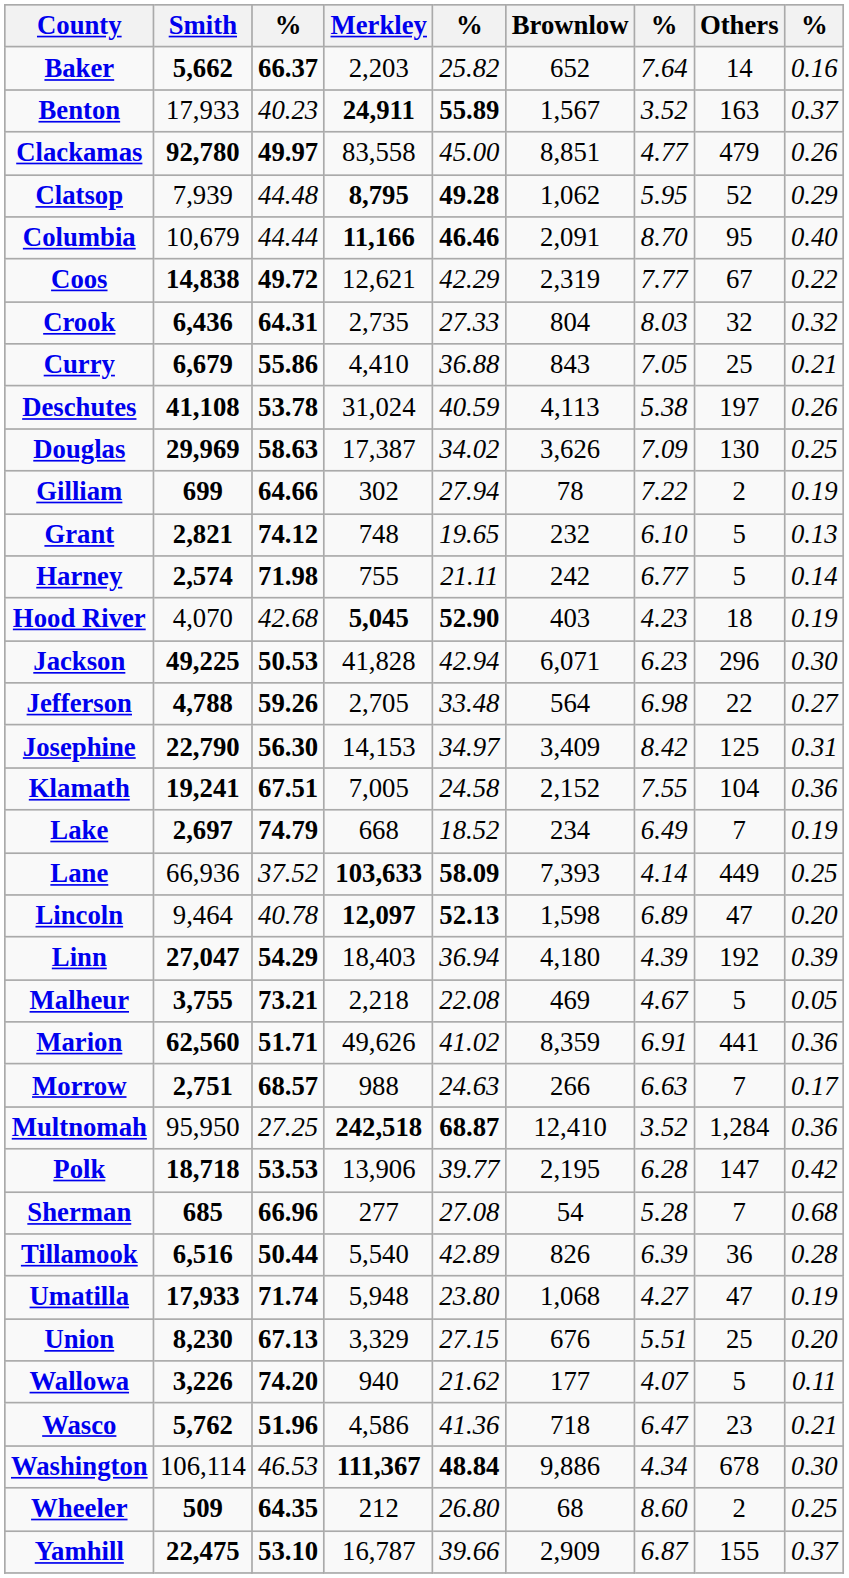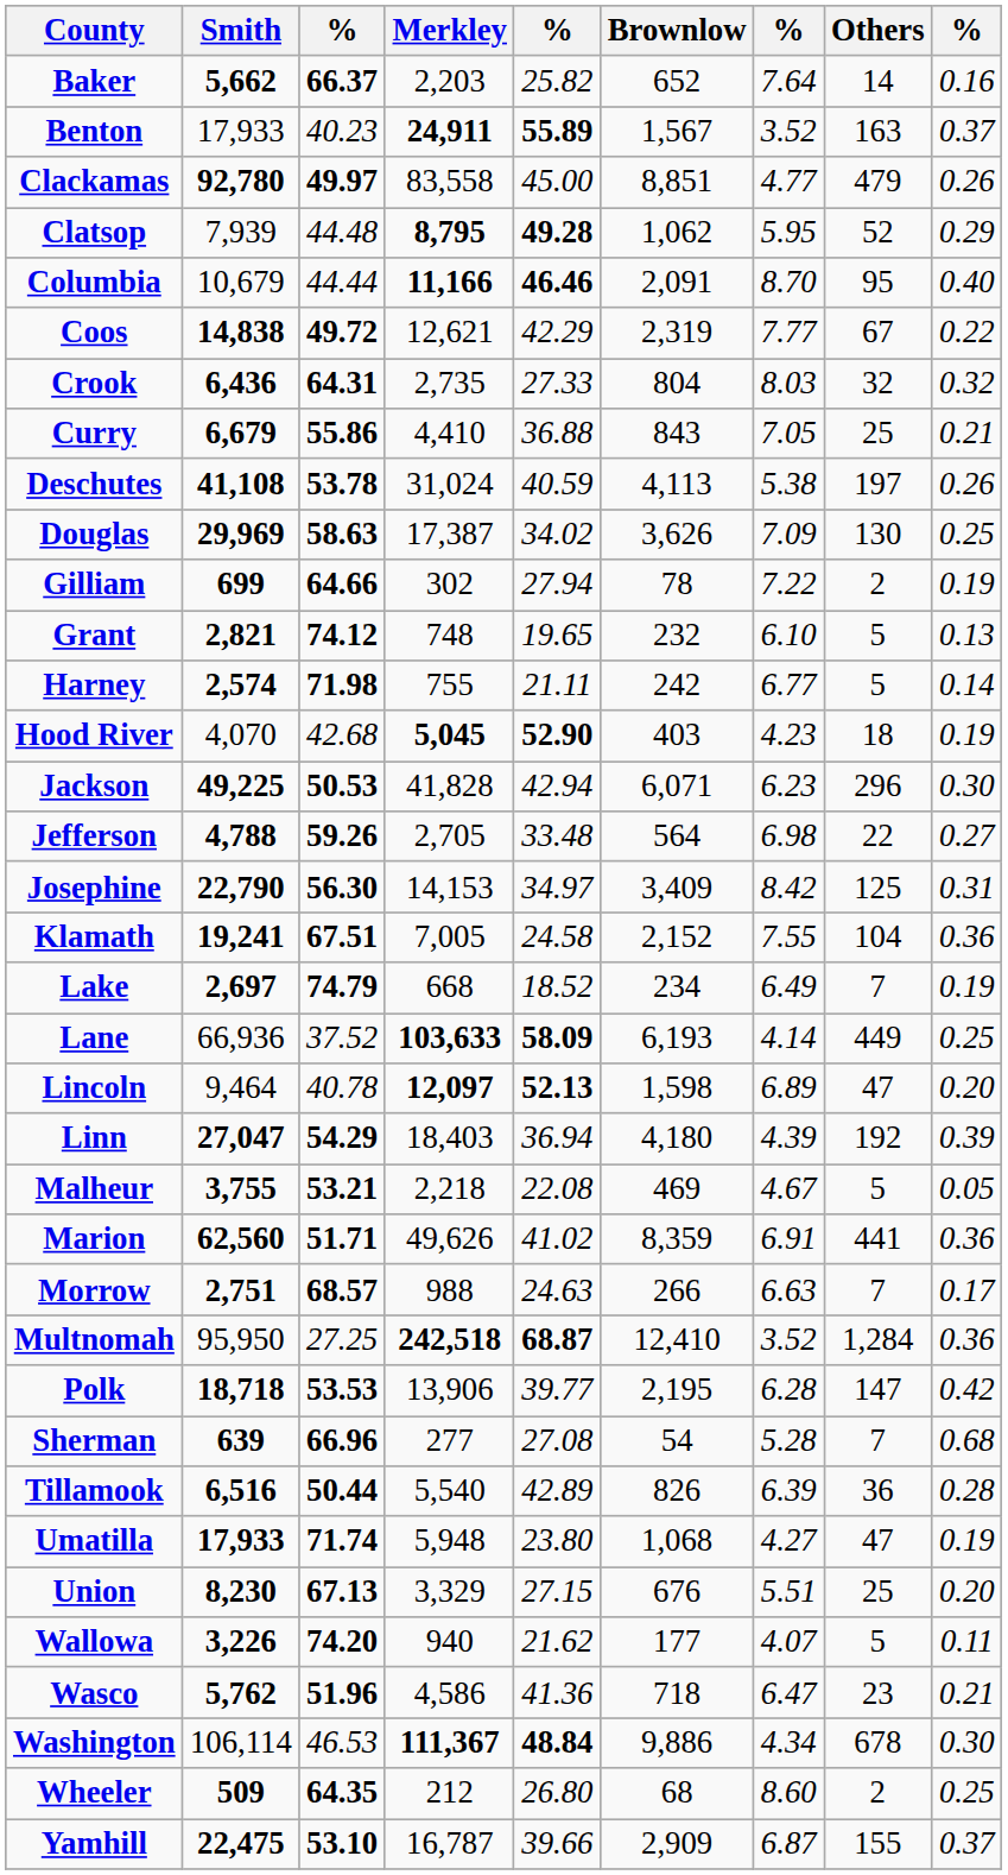Lane | Brownlow: 7,393 -> 6,193
Malheur | column 3: 73.21 -> 53.21
Sherman | Smith: 685 -> 639
